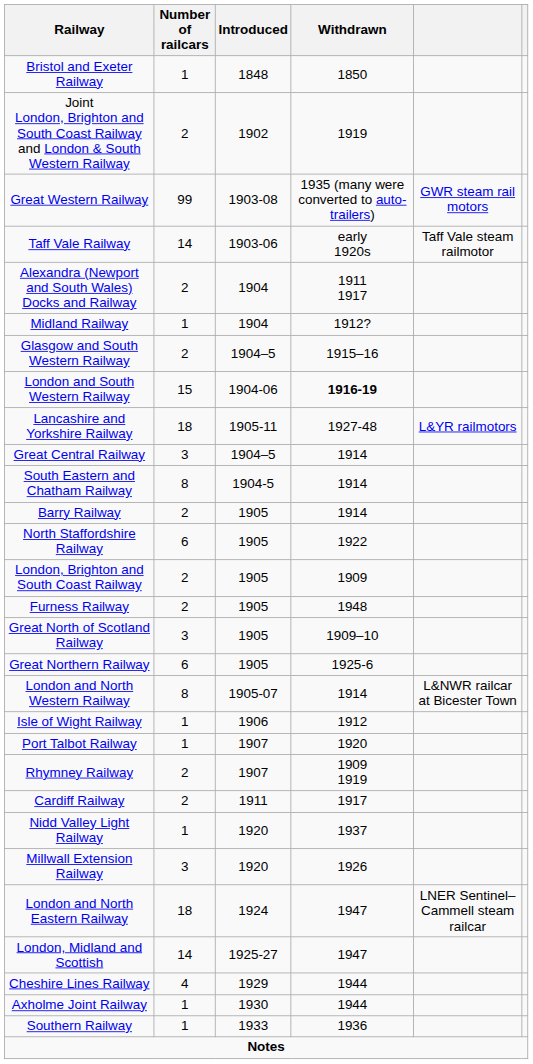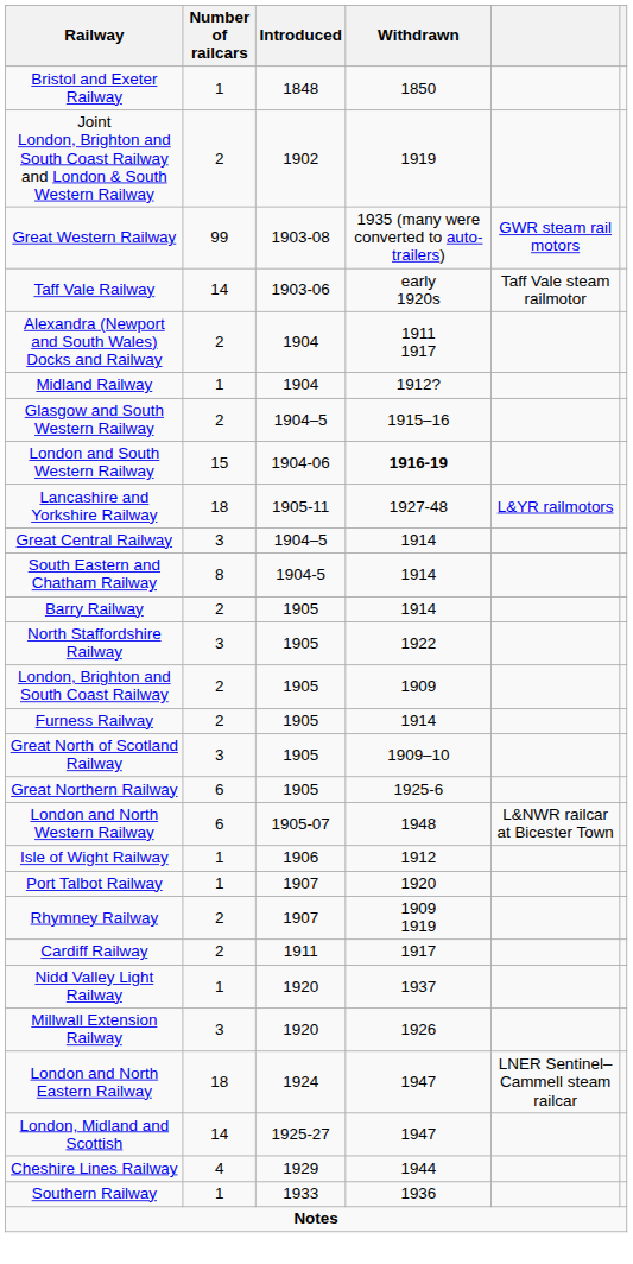North Staffordshire Railway | Number of railcars: 6 -> 3
Furness Railway | Withdrawn: 1948 -> 1914
London and North Western Railway | Number of railcars: 8 -> 6
London and North Western Railway | Withdrawn: 1914 -> 1948
- row: Axholme Joint Railway | 1 | 1930 | 1944
